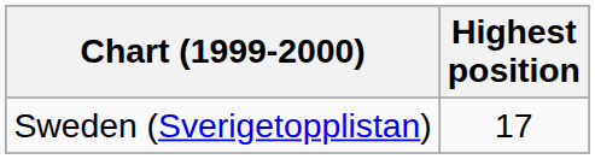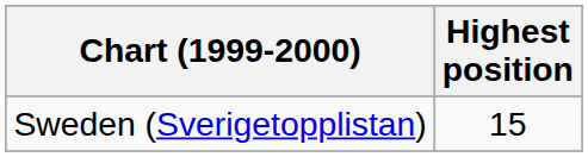Sweden (Sverigetopplistan) | Highest position: 17 -> 15
